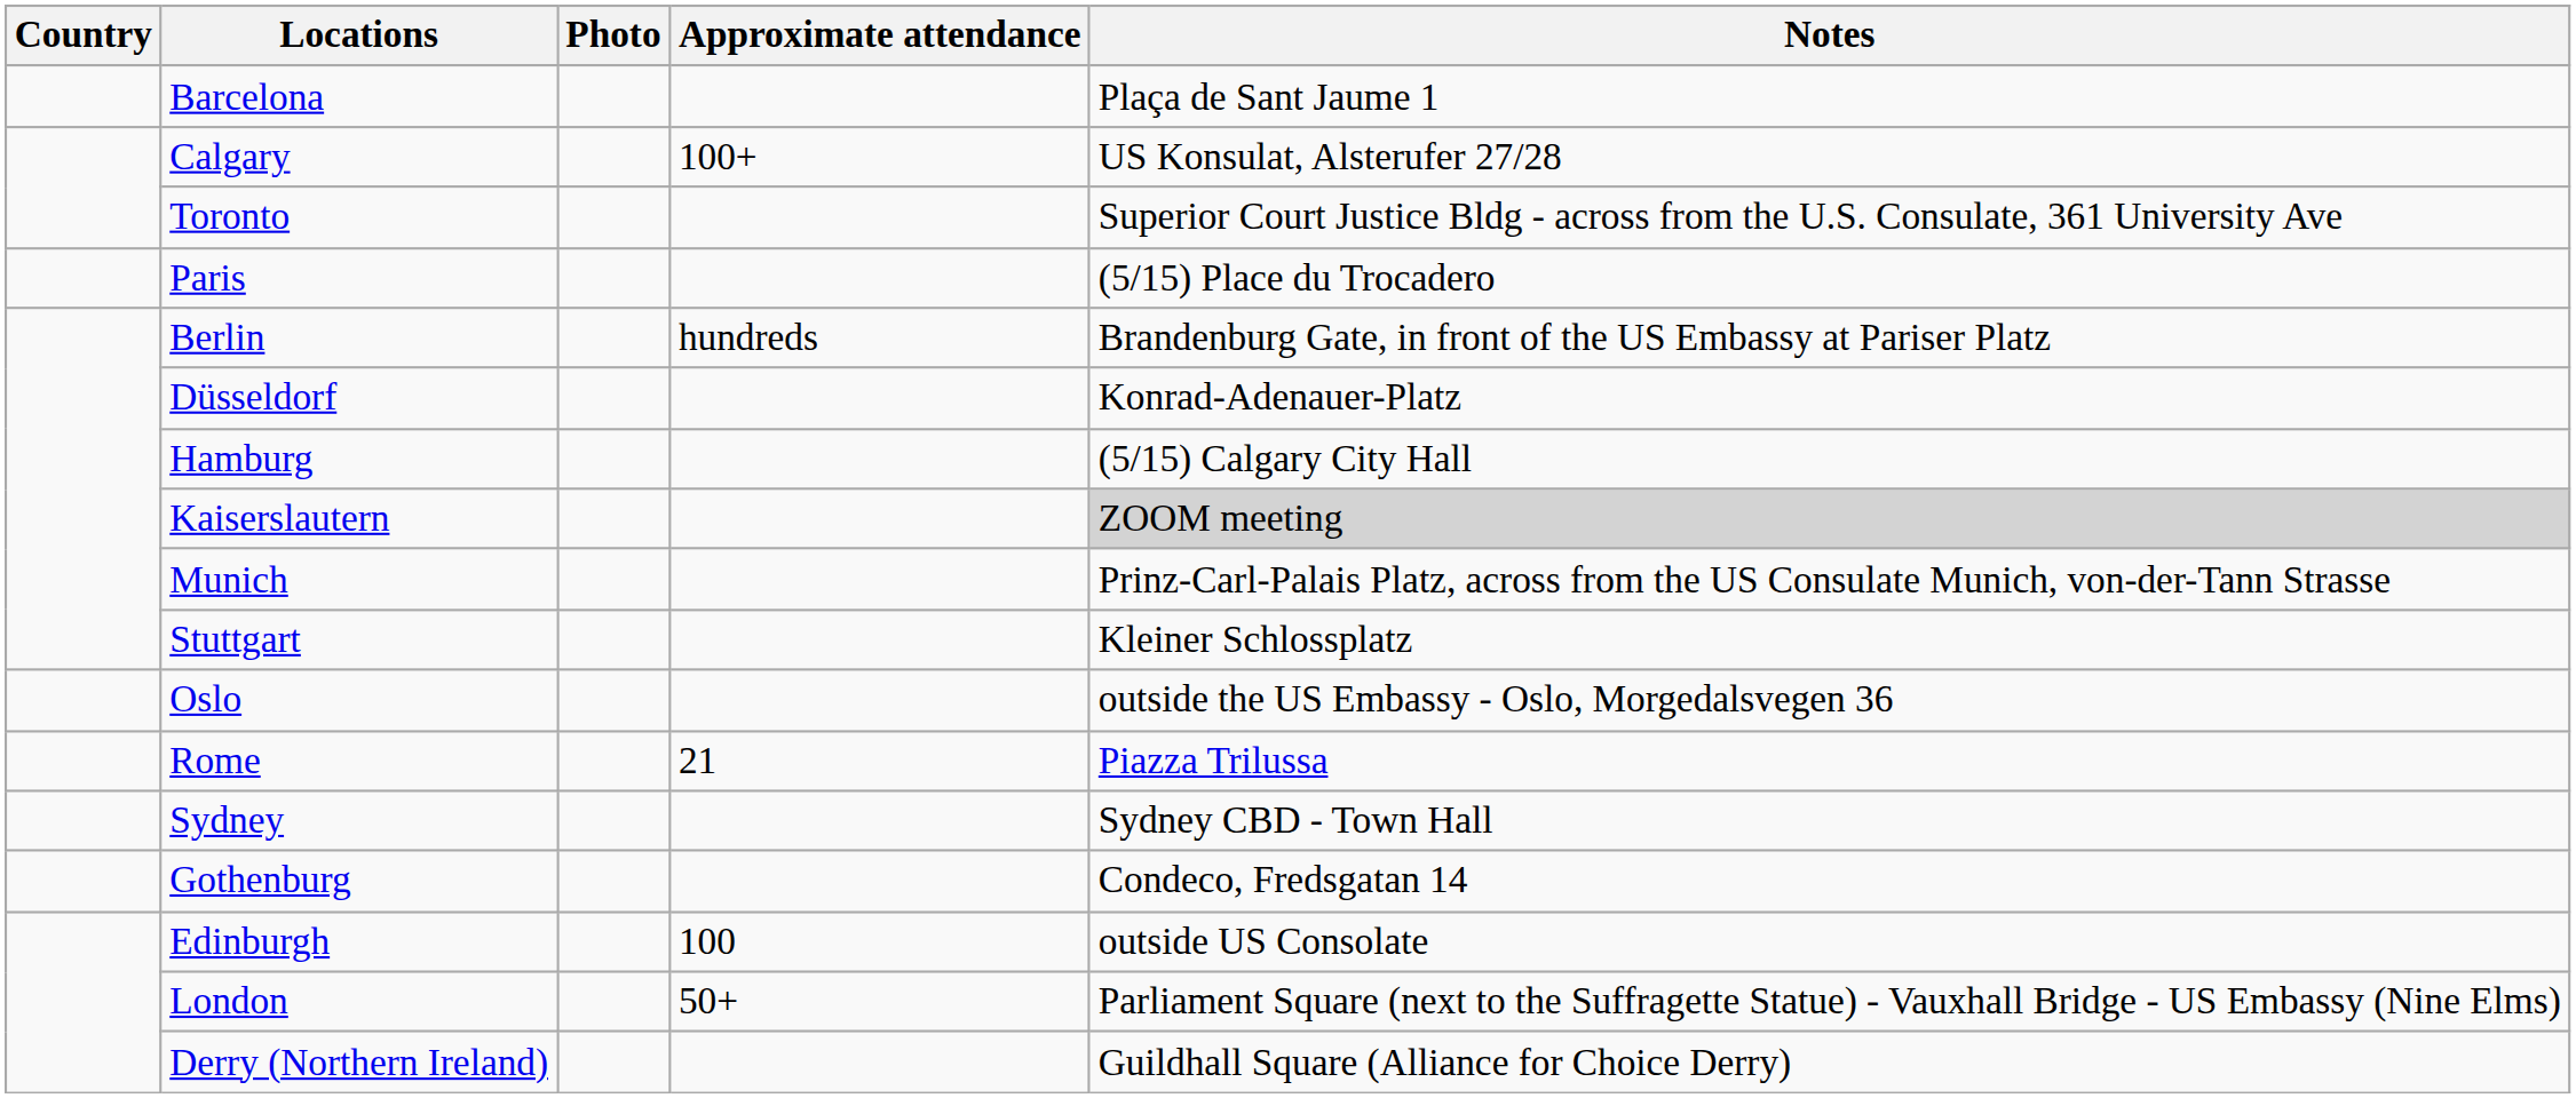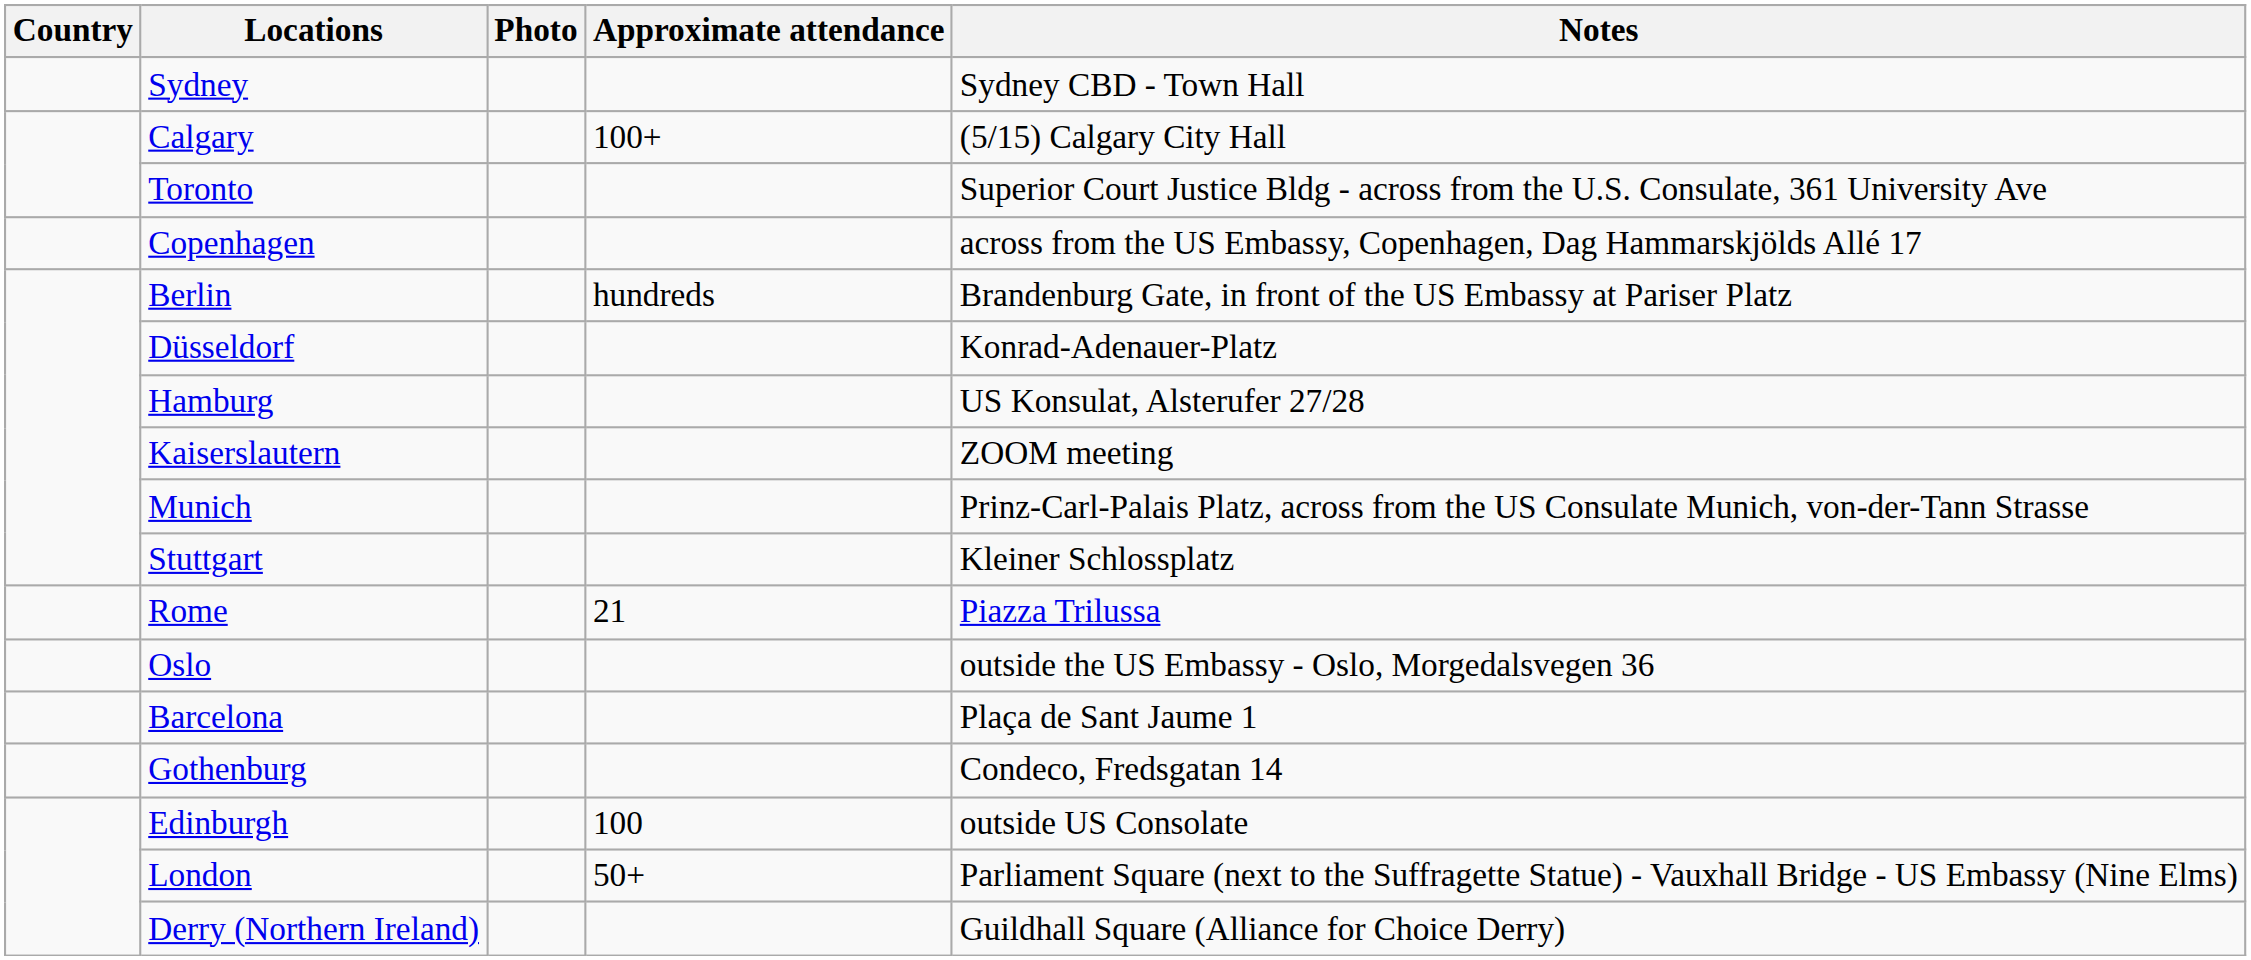rows swapped: Sydney <-> Barcelona
Calgary | Notes: US Konsulat, Alsterufer 27/28 -> (5/15) Calgary City Hall
+ row: Copenhagen | across from the US Embassy, Copenhagen, Dag Hammarskjölds Allé 17
- row: Paris | (5/15) Place du Trocadero
Hamburg | Notes: (5/15) Calgary City Hall -> US Konsulat, Alsterufer 27/28
Kaiserslautern | Notes: lightgrey background -> no background
rows swapped: Rome <-> Oslo
